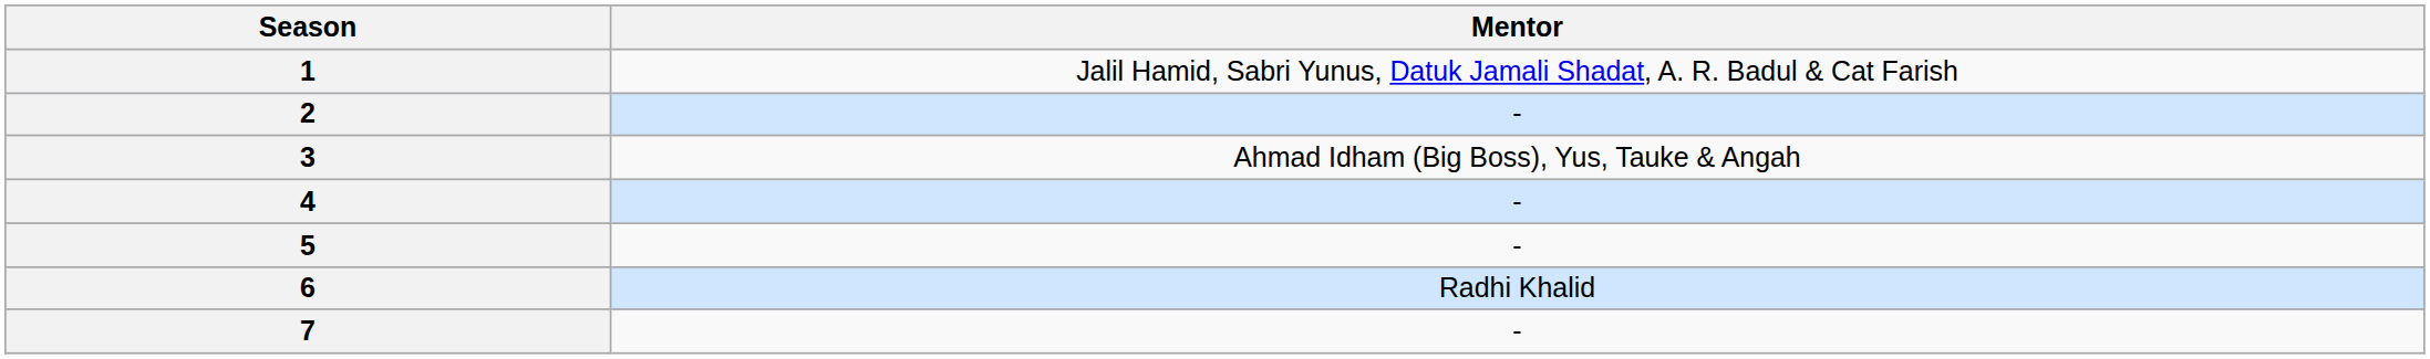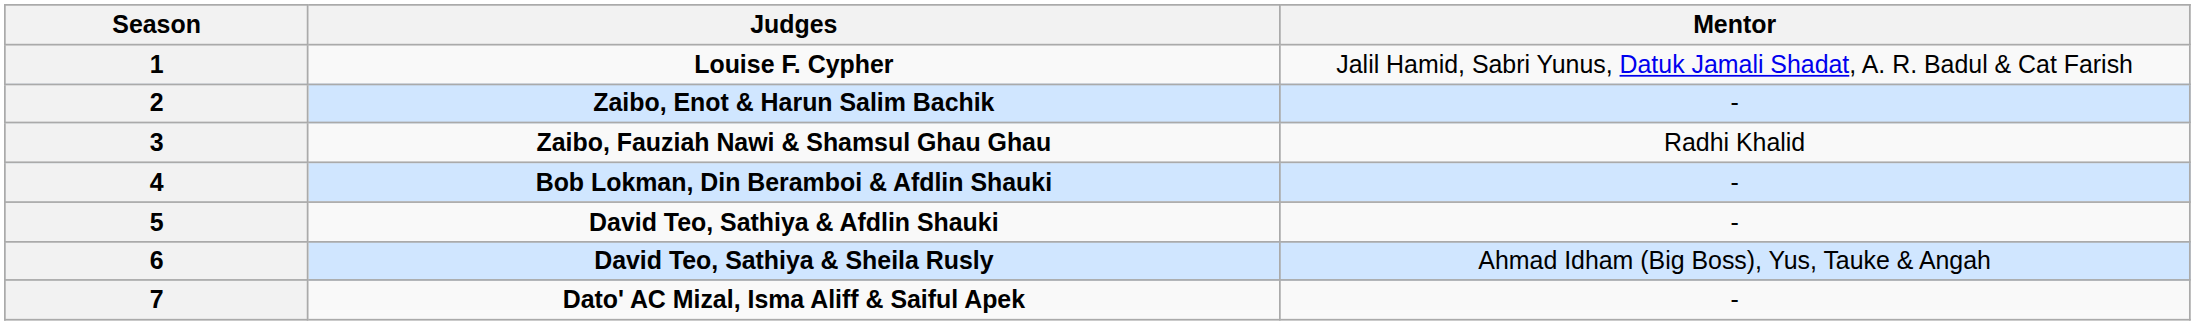+ column: Judges | Louise F. Cypher | Zaibo, Enot & Harun Salim Bachik | Zaibo, Fauziah Nawi & Shamsul Ghau Ghau | Bob Lokman, Din Beramboi & Afdlin Shauki | David Teo, Sathiya & Afdlin Shauki | David Teo, Sathiya & Sheila Rusly | Dato' AC Mizal, Isma Aliff & Saiful Apek
3 | Mentor: Ahmad Idham (Big Boss), Yus, Tauke & Angah -> Radhi Khalid
6 | Mentor: Radhi Khalid -> Ahmad Idham (Big Boss), Yus, Tauke & Angah
